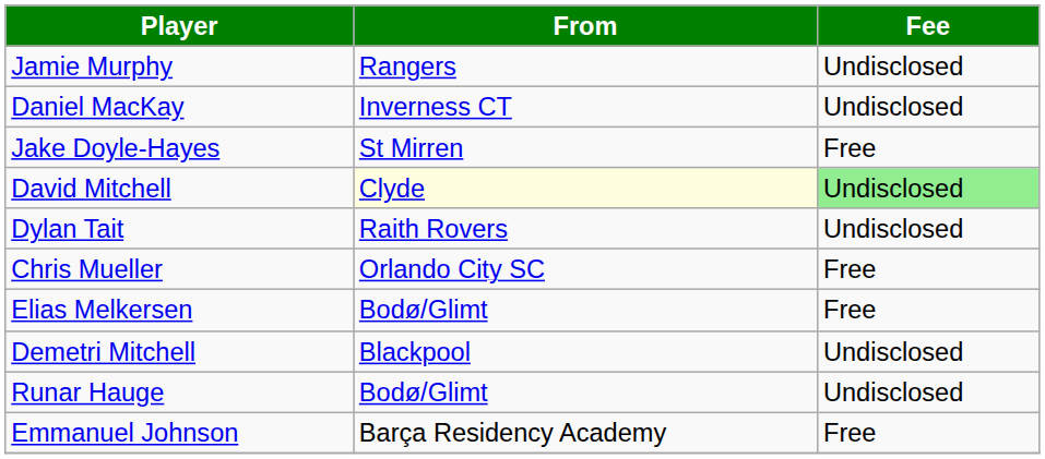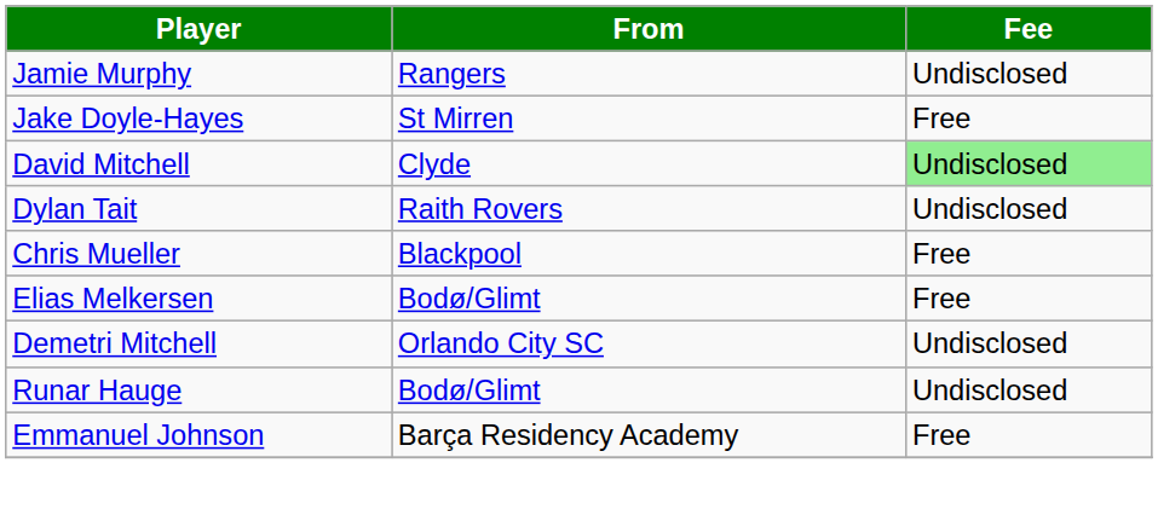- row: Daniel MacKay | Inverness CT | Undisclosed
David Mitchell | From: lightyellow background -> no background
Chris Mueller | From: Orlando City SC -> Blackpool
Demetri Mitchell | From: Blackpool -> Orlando City SC
